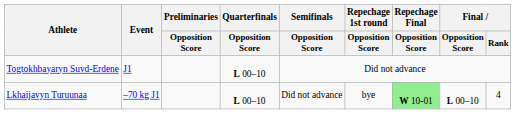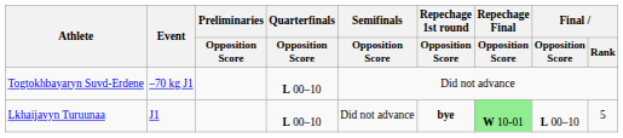Togtokhbayaryn Suvd-Erdene | Event: J1 -> –70 kg J1
Lkhaijavyn Turuunaa | Event: –70 kg J1 -> J1
Lkhaijavyn Turuunaa | Repechage 1st round / Opposition Score: normal -> bold
Lkhaijavyn Turuunaa | Final / Rank: 4 -> 5
